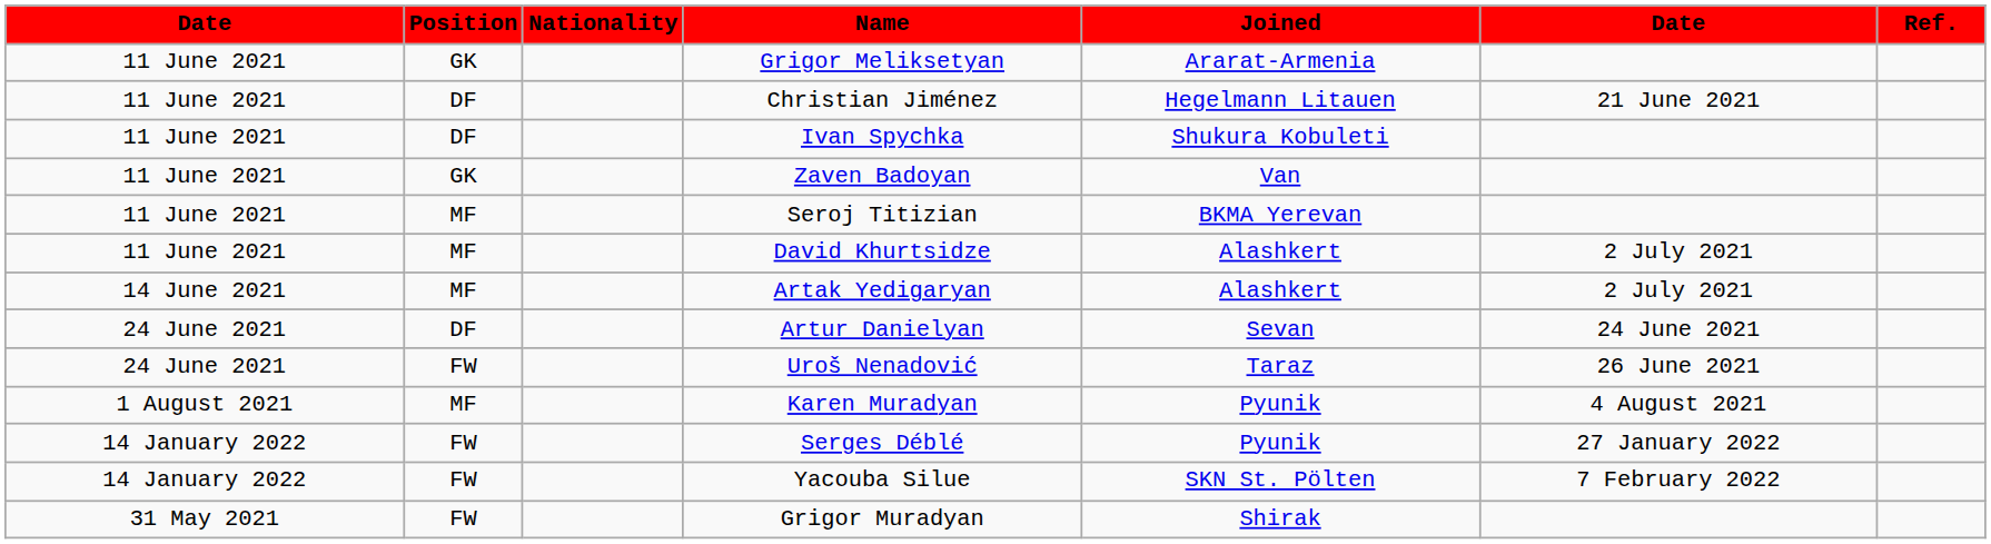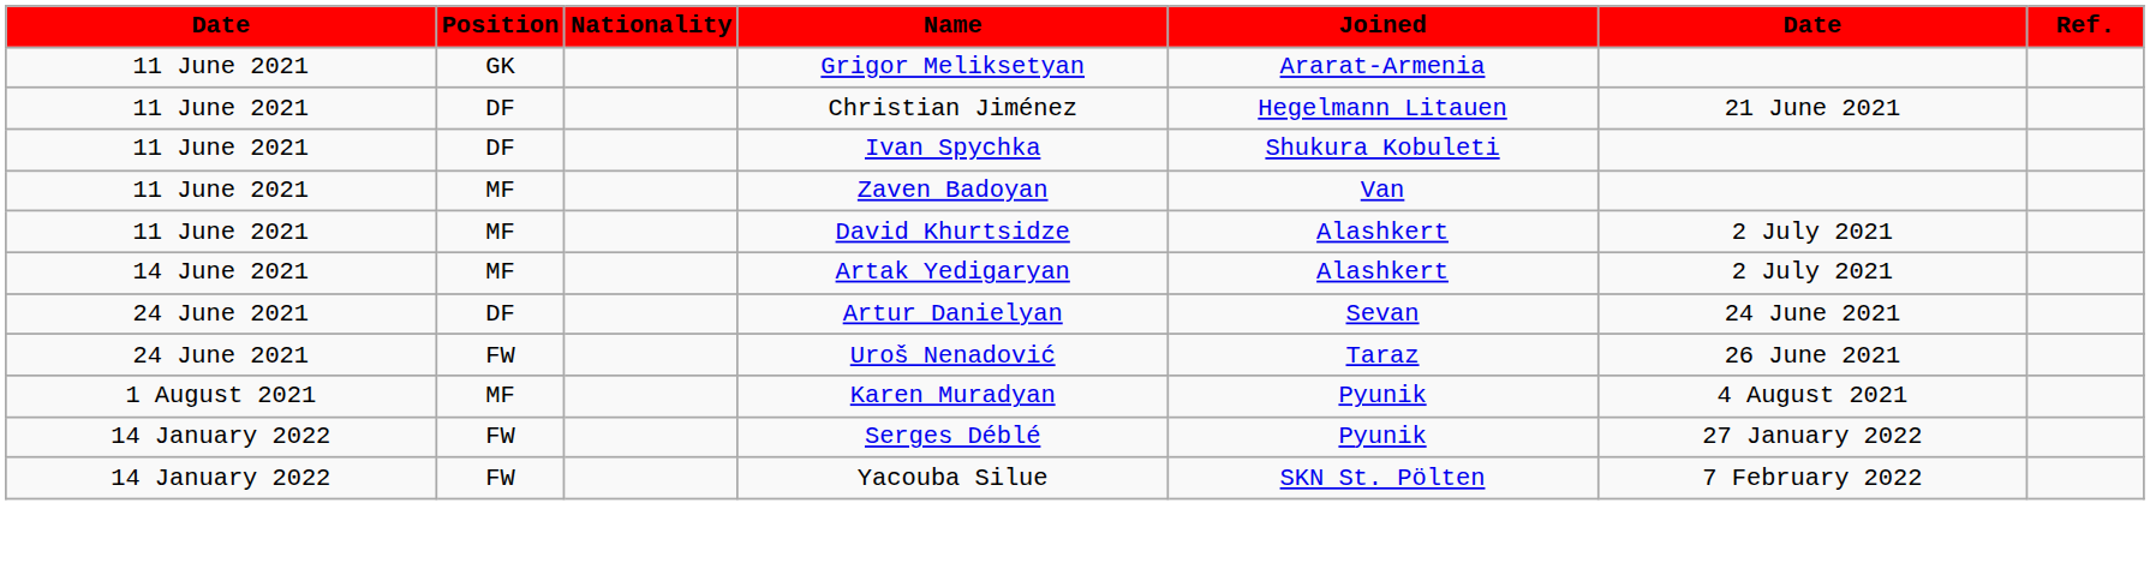Zaven Badoyan | Position: GK -> MF
- row: 11 June 2021 | MF | Seroj Titizian | BKMA Yerevan
- row: 31 May 2021 | FW | Grigor Muradyan | Shirak
